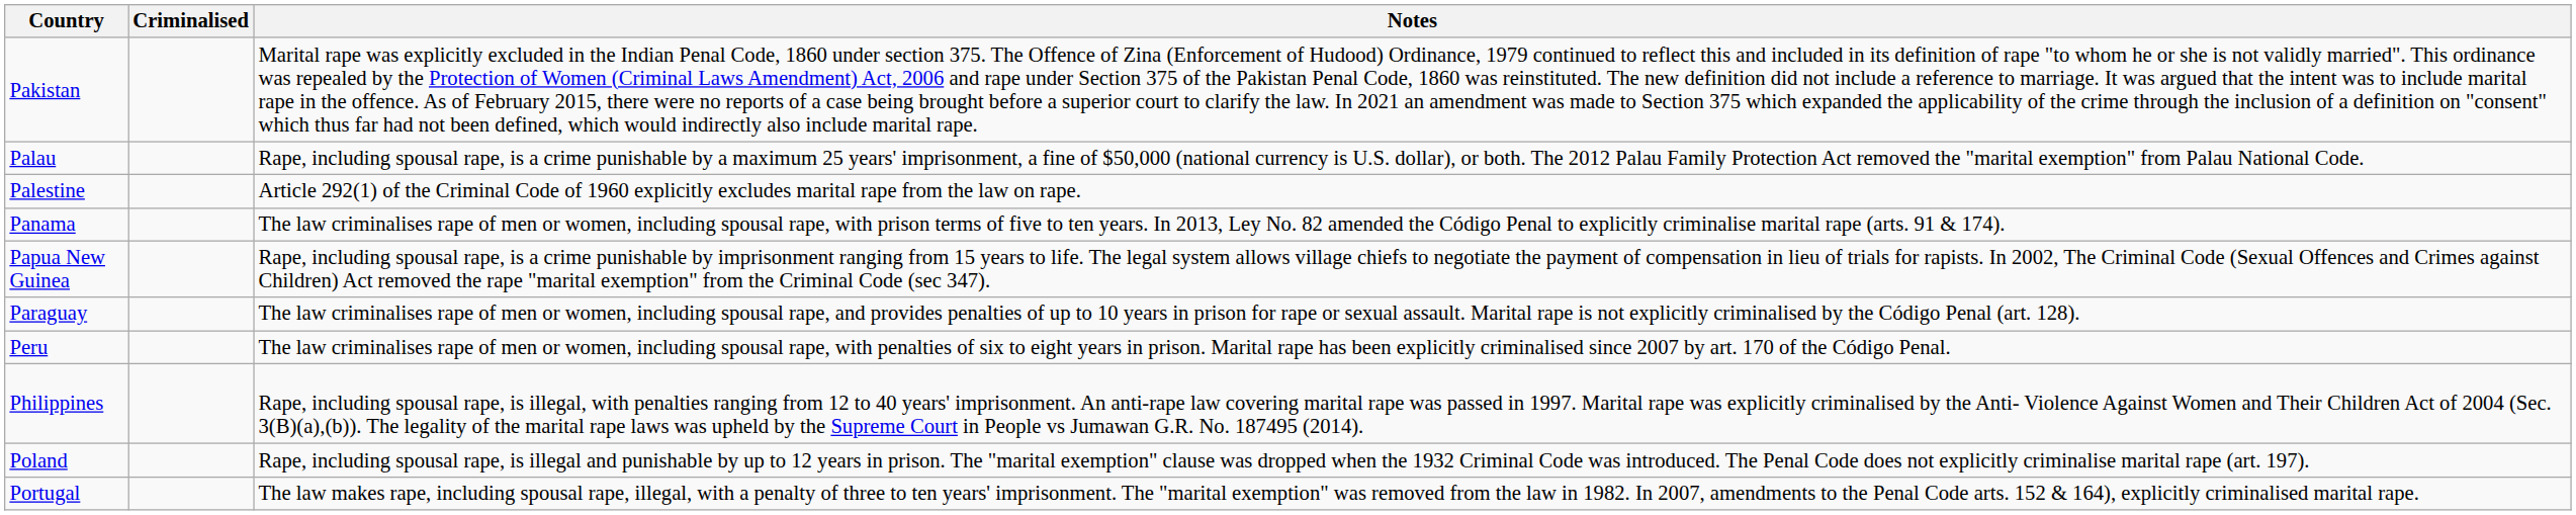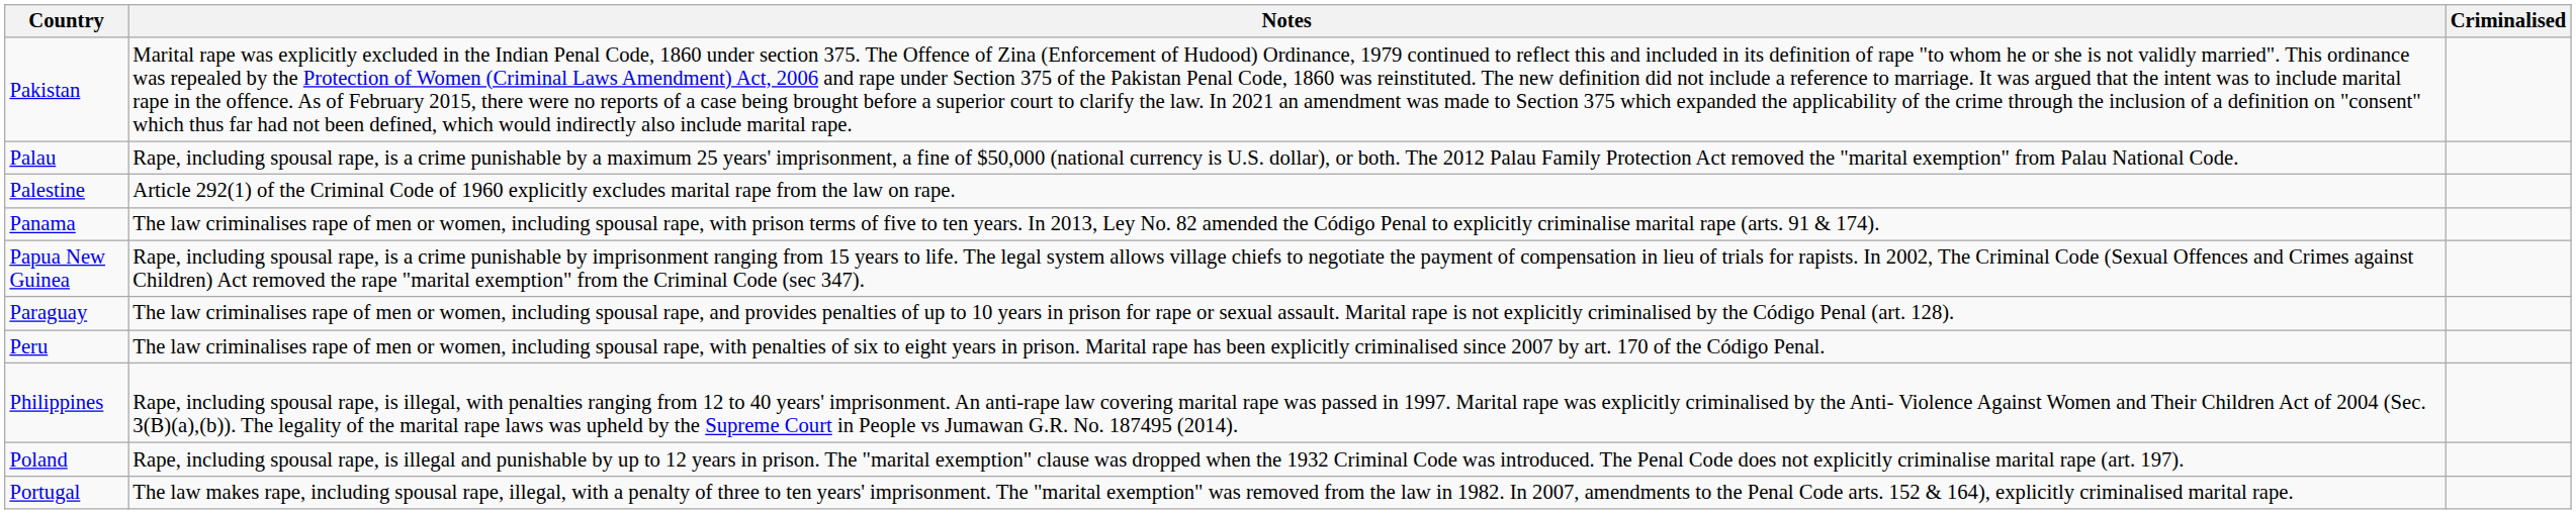columns swapped: Criminalised <-> Notes
